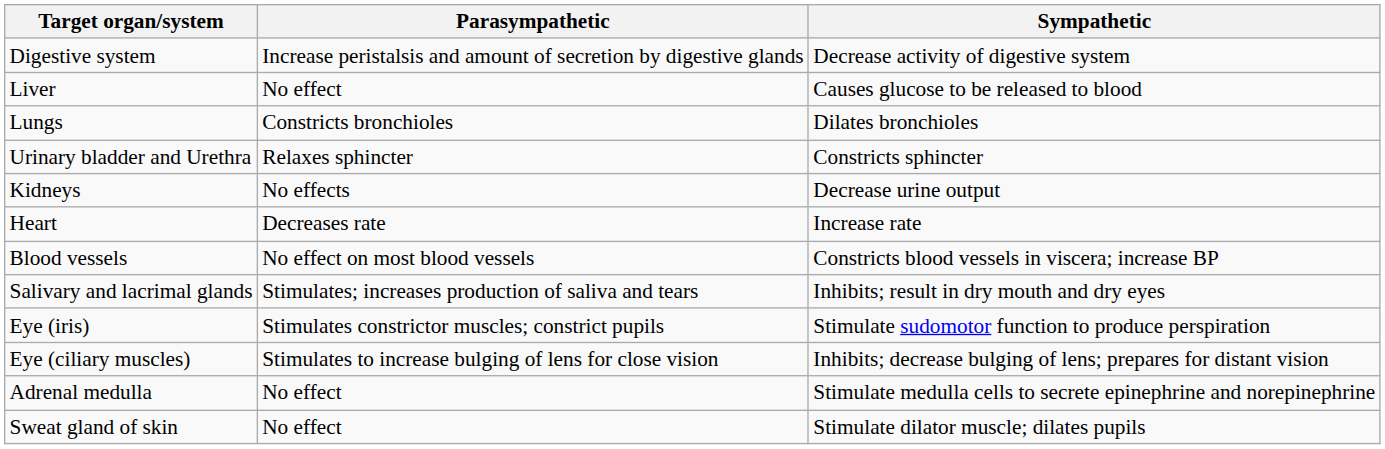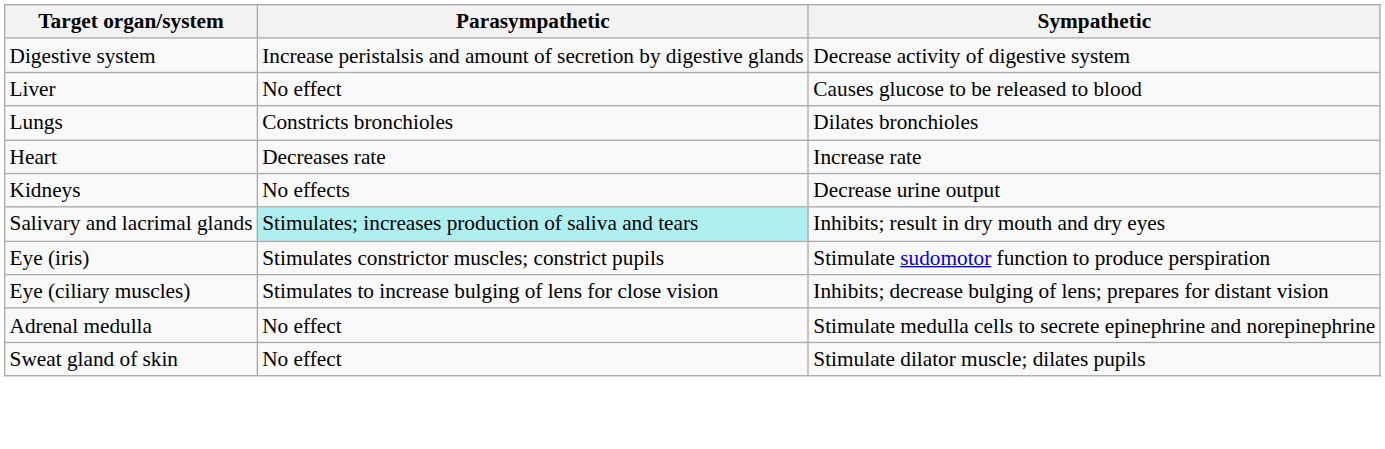- row: Urinary bladder and Urethra | Relaxes sphincter | Constricts sphincter
rows swapped: Kidneys <-> Heart
- row: Blood vessels | No effect on most blood vessels | Constricts blood vessels in viscera; increase BP
Salivary and lacrimal glands | Parasympathetic: no background -> paleturquoise background
